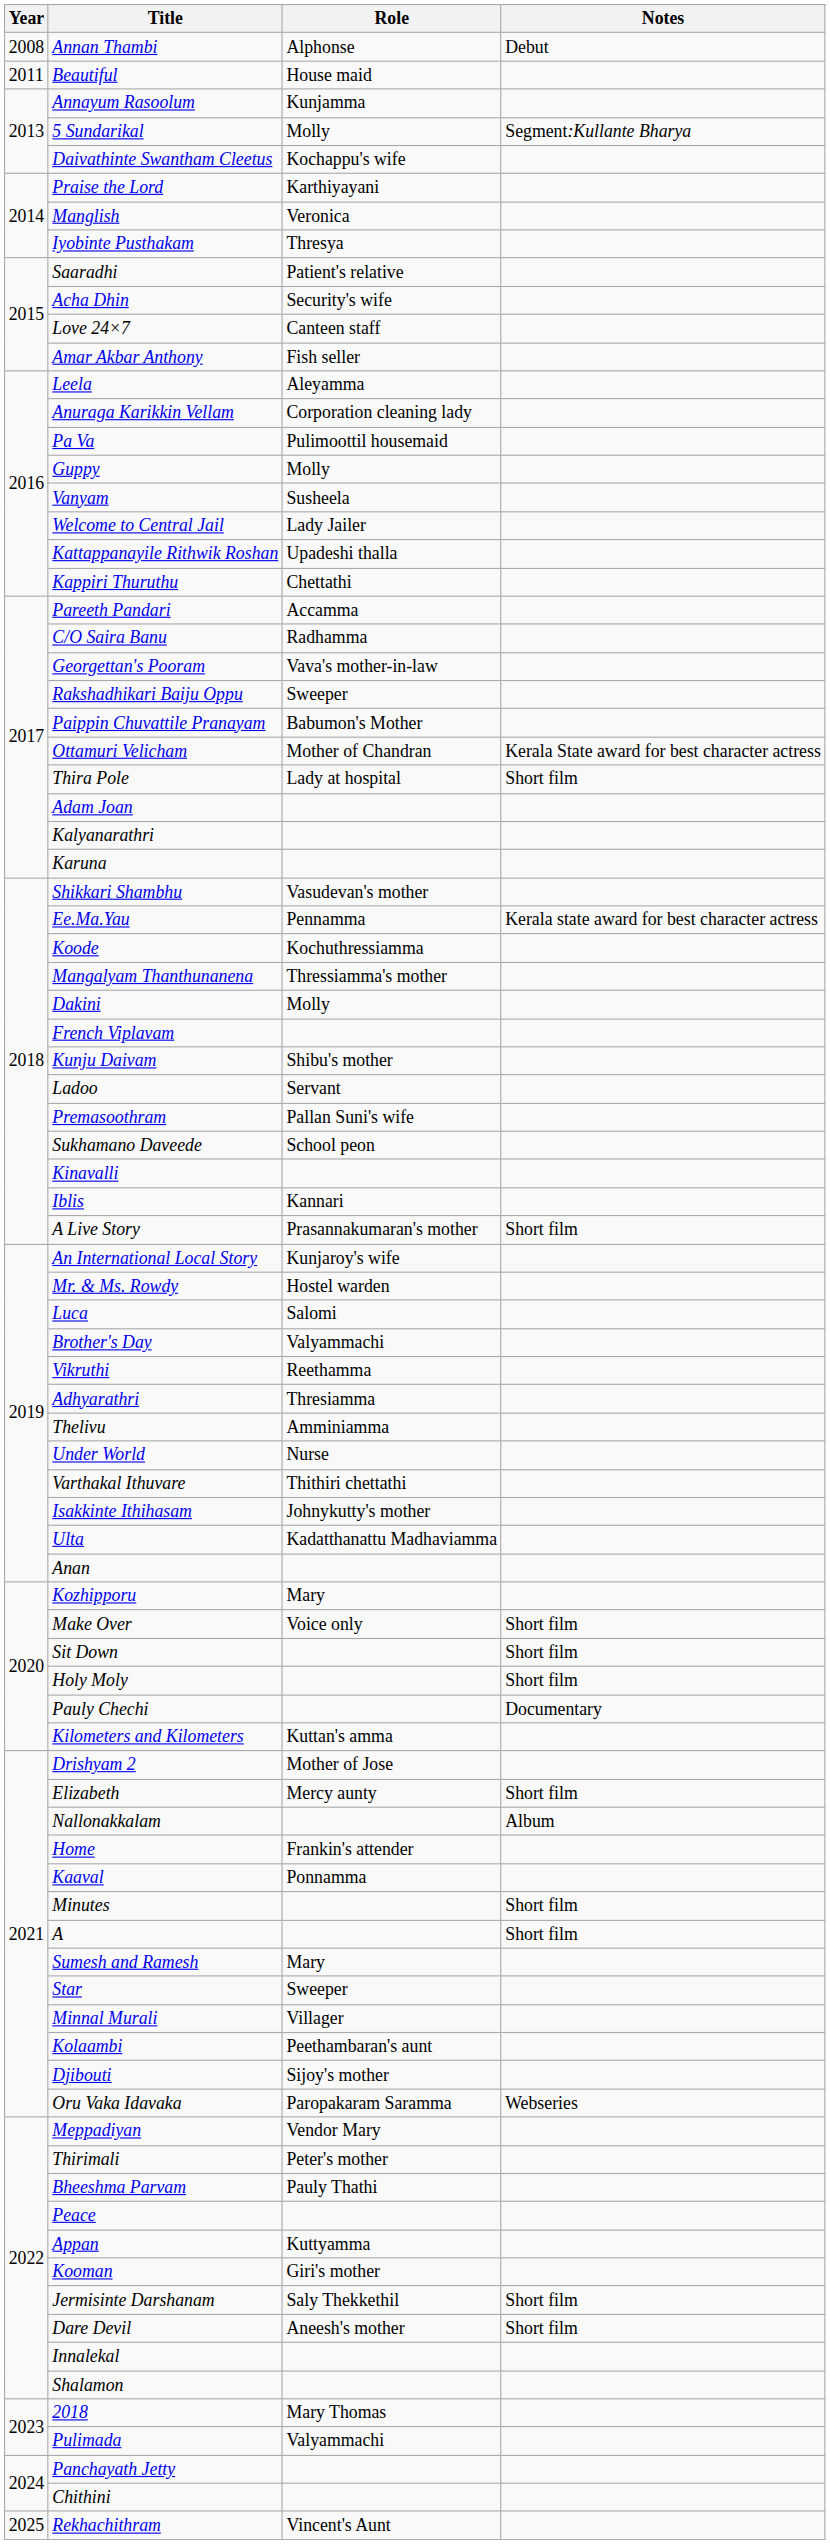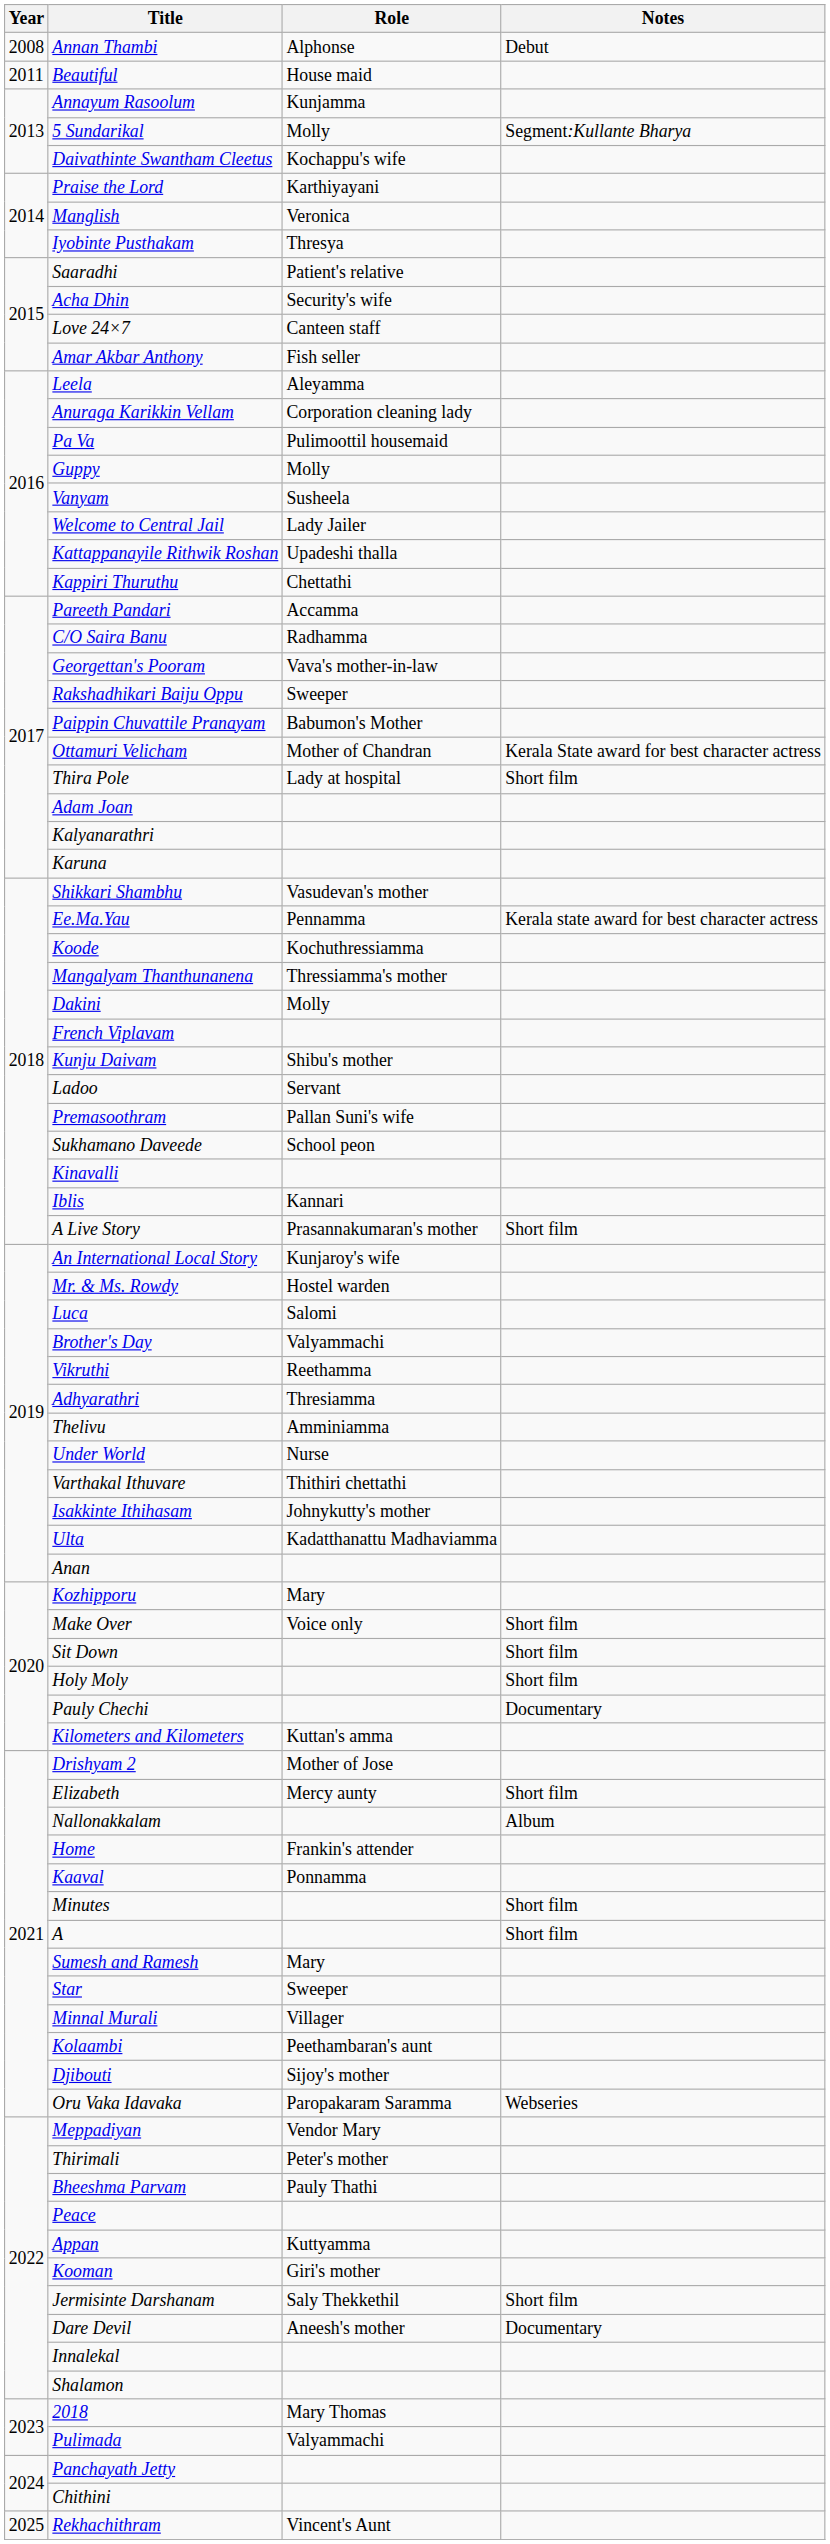Dare Devil | Notes: Short film -> Documentary
